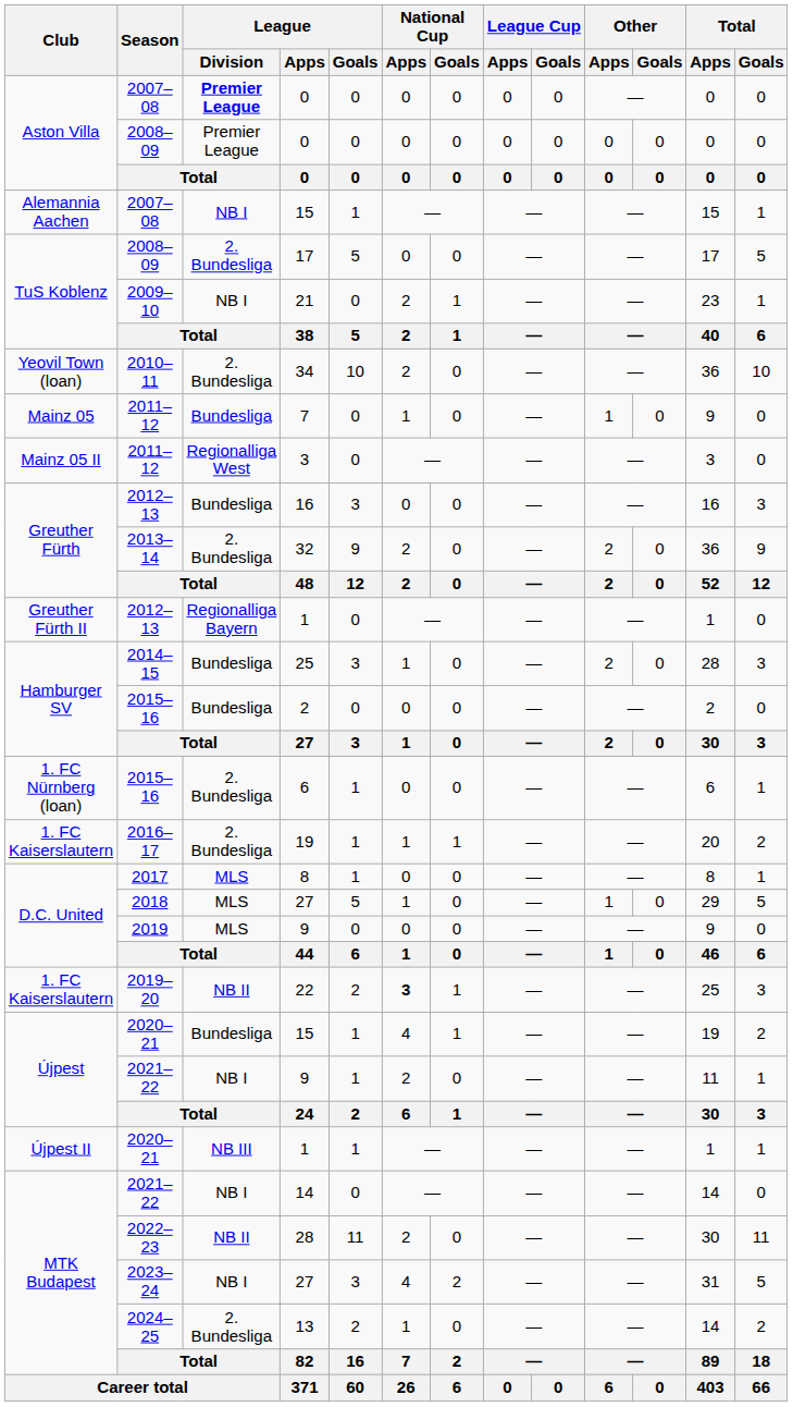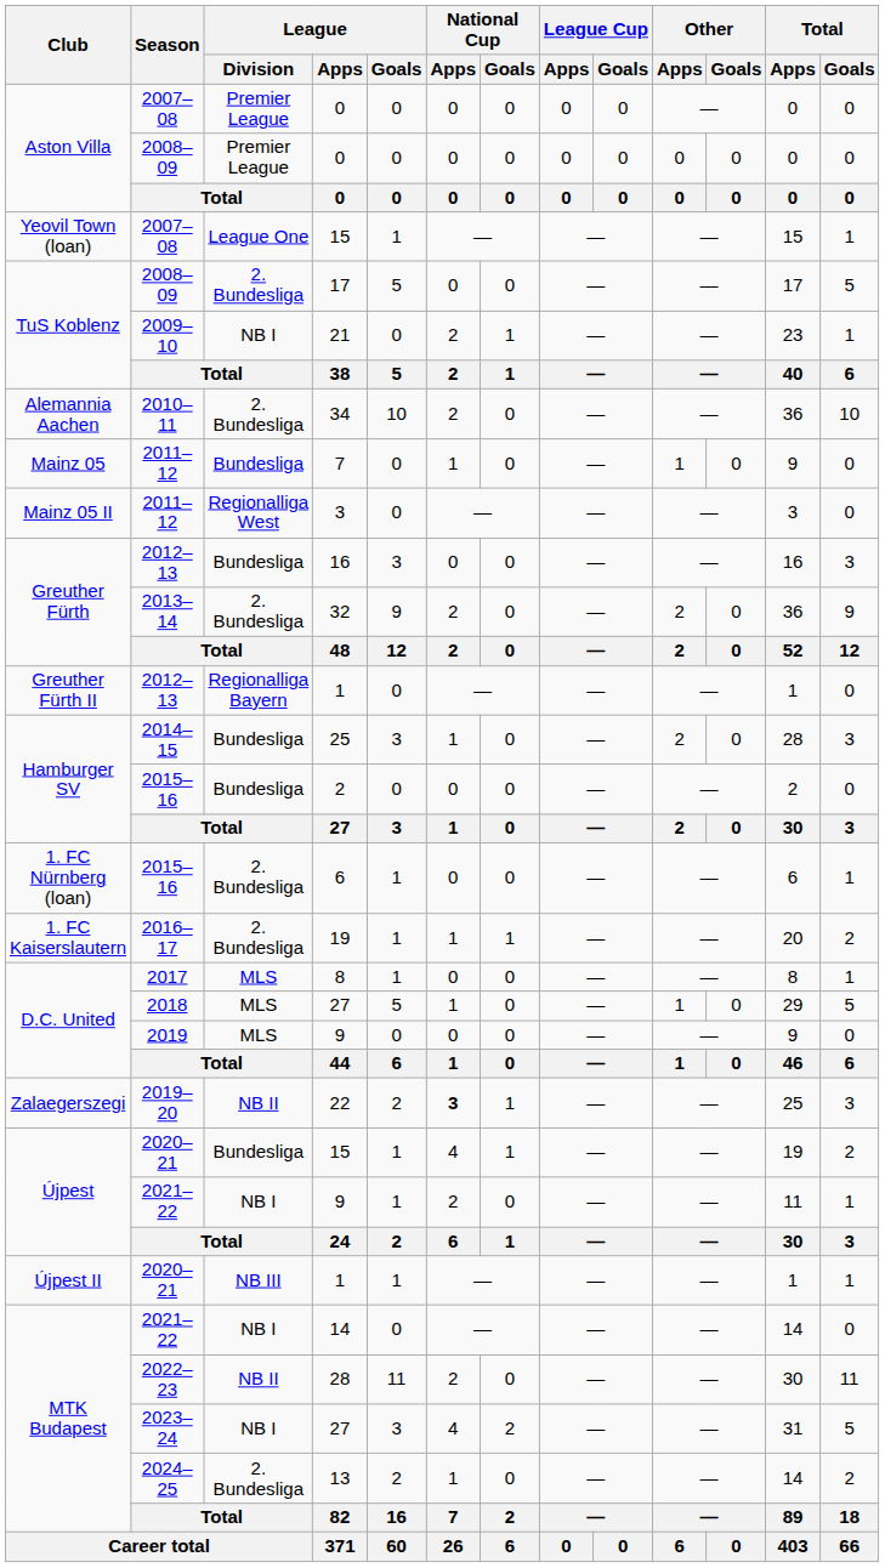2007–08 / 0 | League / Division: bold -> normal
2007–08 / 15 | Club: Alemannia Aachen -> Yeovil Town (loan)
2007–08 / 15 | League / Division: NB I -> League One
34 | Club: Yeovil Town (loan) -> Alemannia Aachen
22 | Club: 1. FC Kaiserslautern -> Zalaegerszegi
